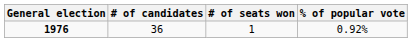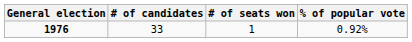1976 | # of candidates: 36 -> 33
